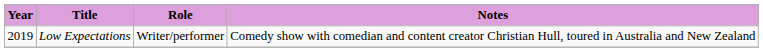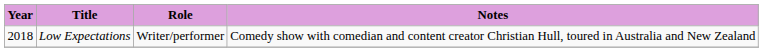Low Expectations | Year: 2019 -> 2018
